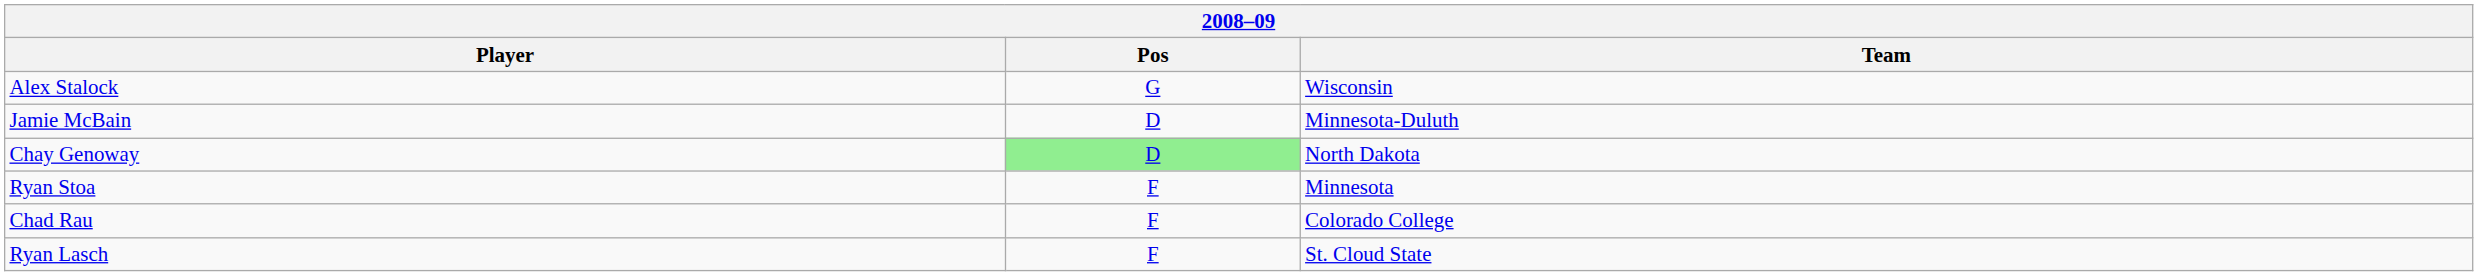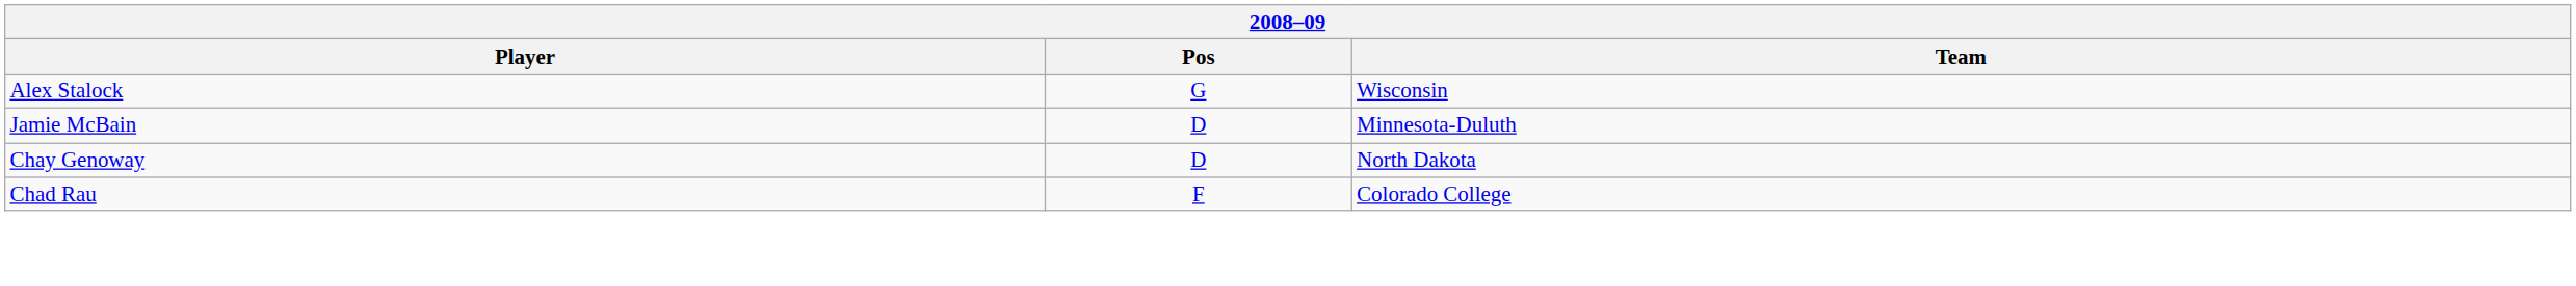Chay Genoway | Pos: lightgreen background -> no background
- row: Ryan Stoa | F | Minnesota
- row: Ryan Lasch | F | St. Cloud State
